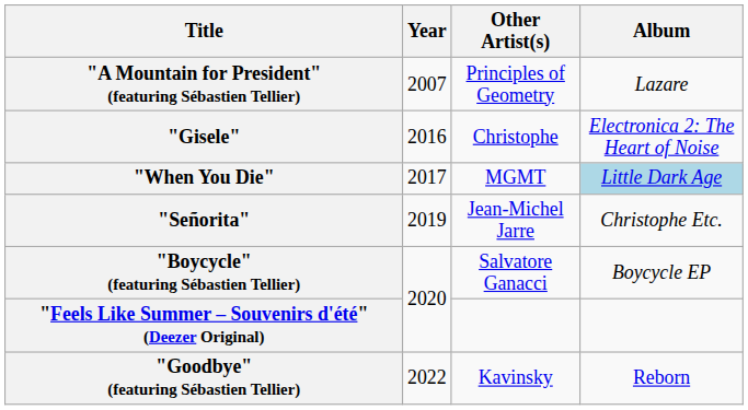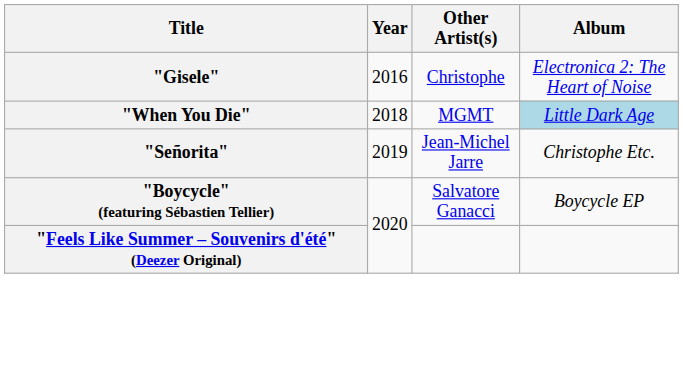- row: "A Mountain for President" (featuring Sébastien Tellier) | 2007 | Principles of Geometry | Lazare
"When You Die" | Year: 2017 -> 2018
- row: "Goodbye" (featuring Sébastien Tellier) | 2022 | Kavinsky | Reborn
